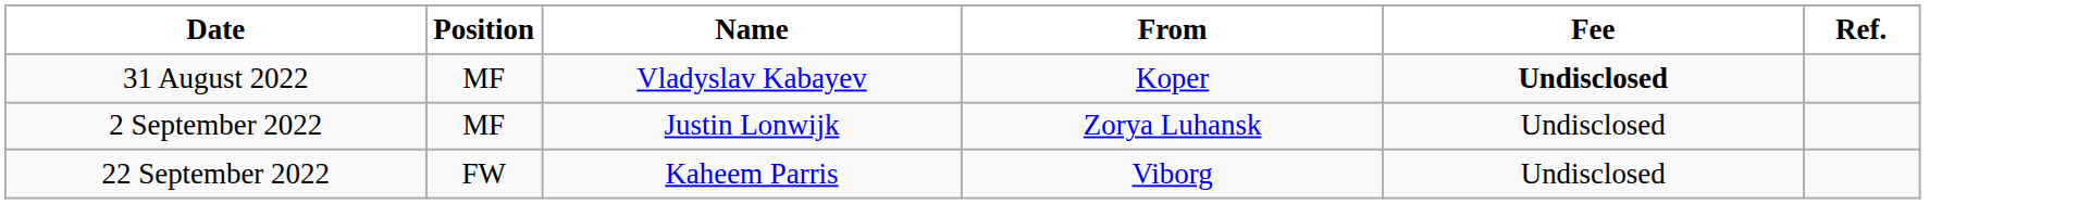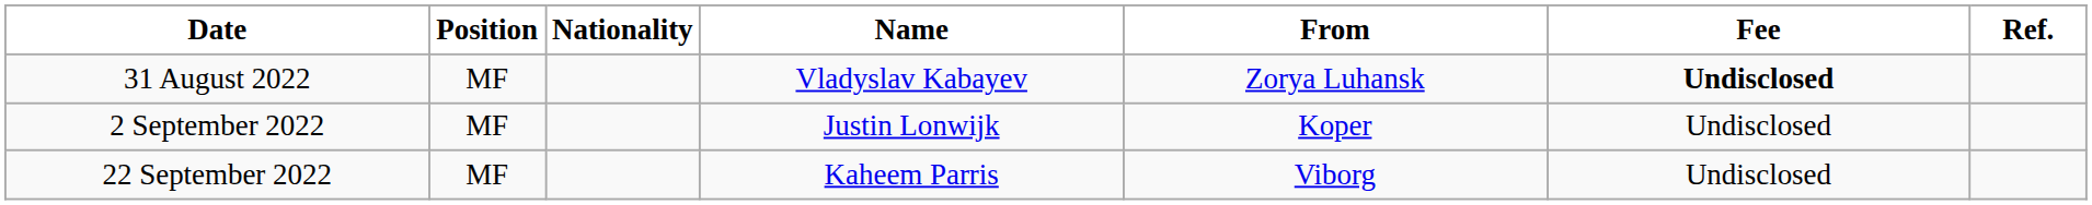+ column: Nationality
31 August 2022 | From: Koper -> Zorya Luhansk
2 September 2022 | From: Zorya Luhansk -> Koper
22 September 2022 | Position: FW -> MF
